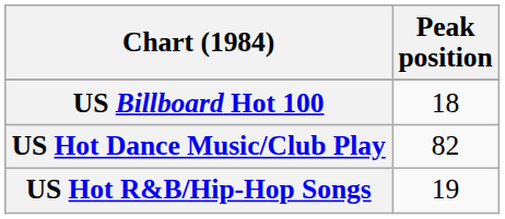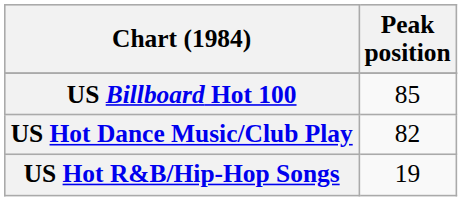US Billboard Hot 100 | Peak position: 18 -> 85
